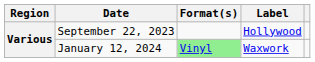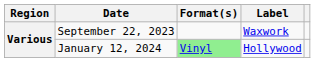September 22, 2023 | Label: Hollywood -> Waxwork
January 12, 2024 | Label: Waxwork -> Hollywood
